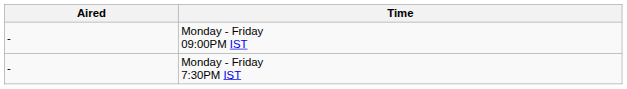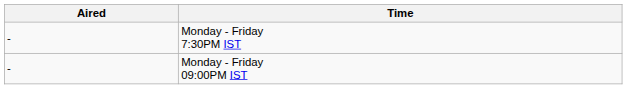rows swapped: Monday - Friday 09:00PM IST <-> Monday - Friday 7:30PM IST
